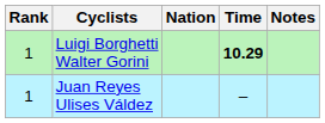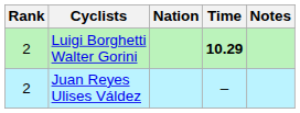Luigi Borghetti Walter Gorini | Rank: 1 -> 2
Juan Reyes Ulises Váldez | Rank: 1 -> 2
